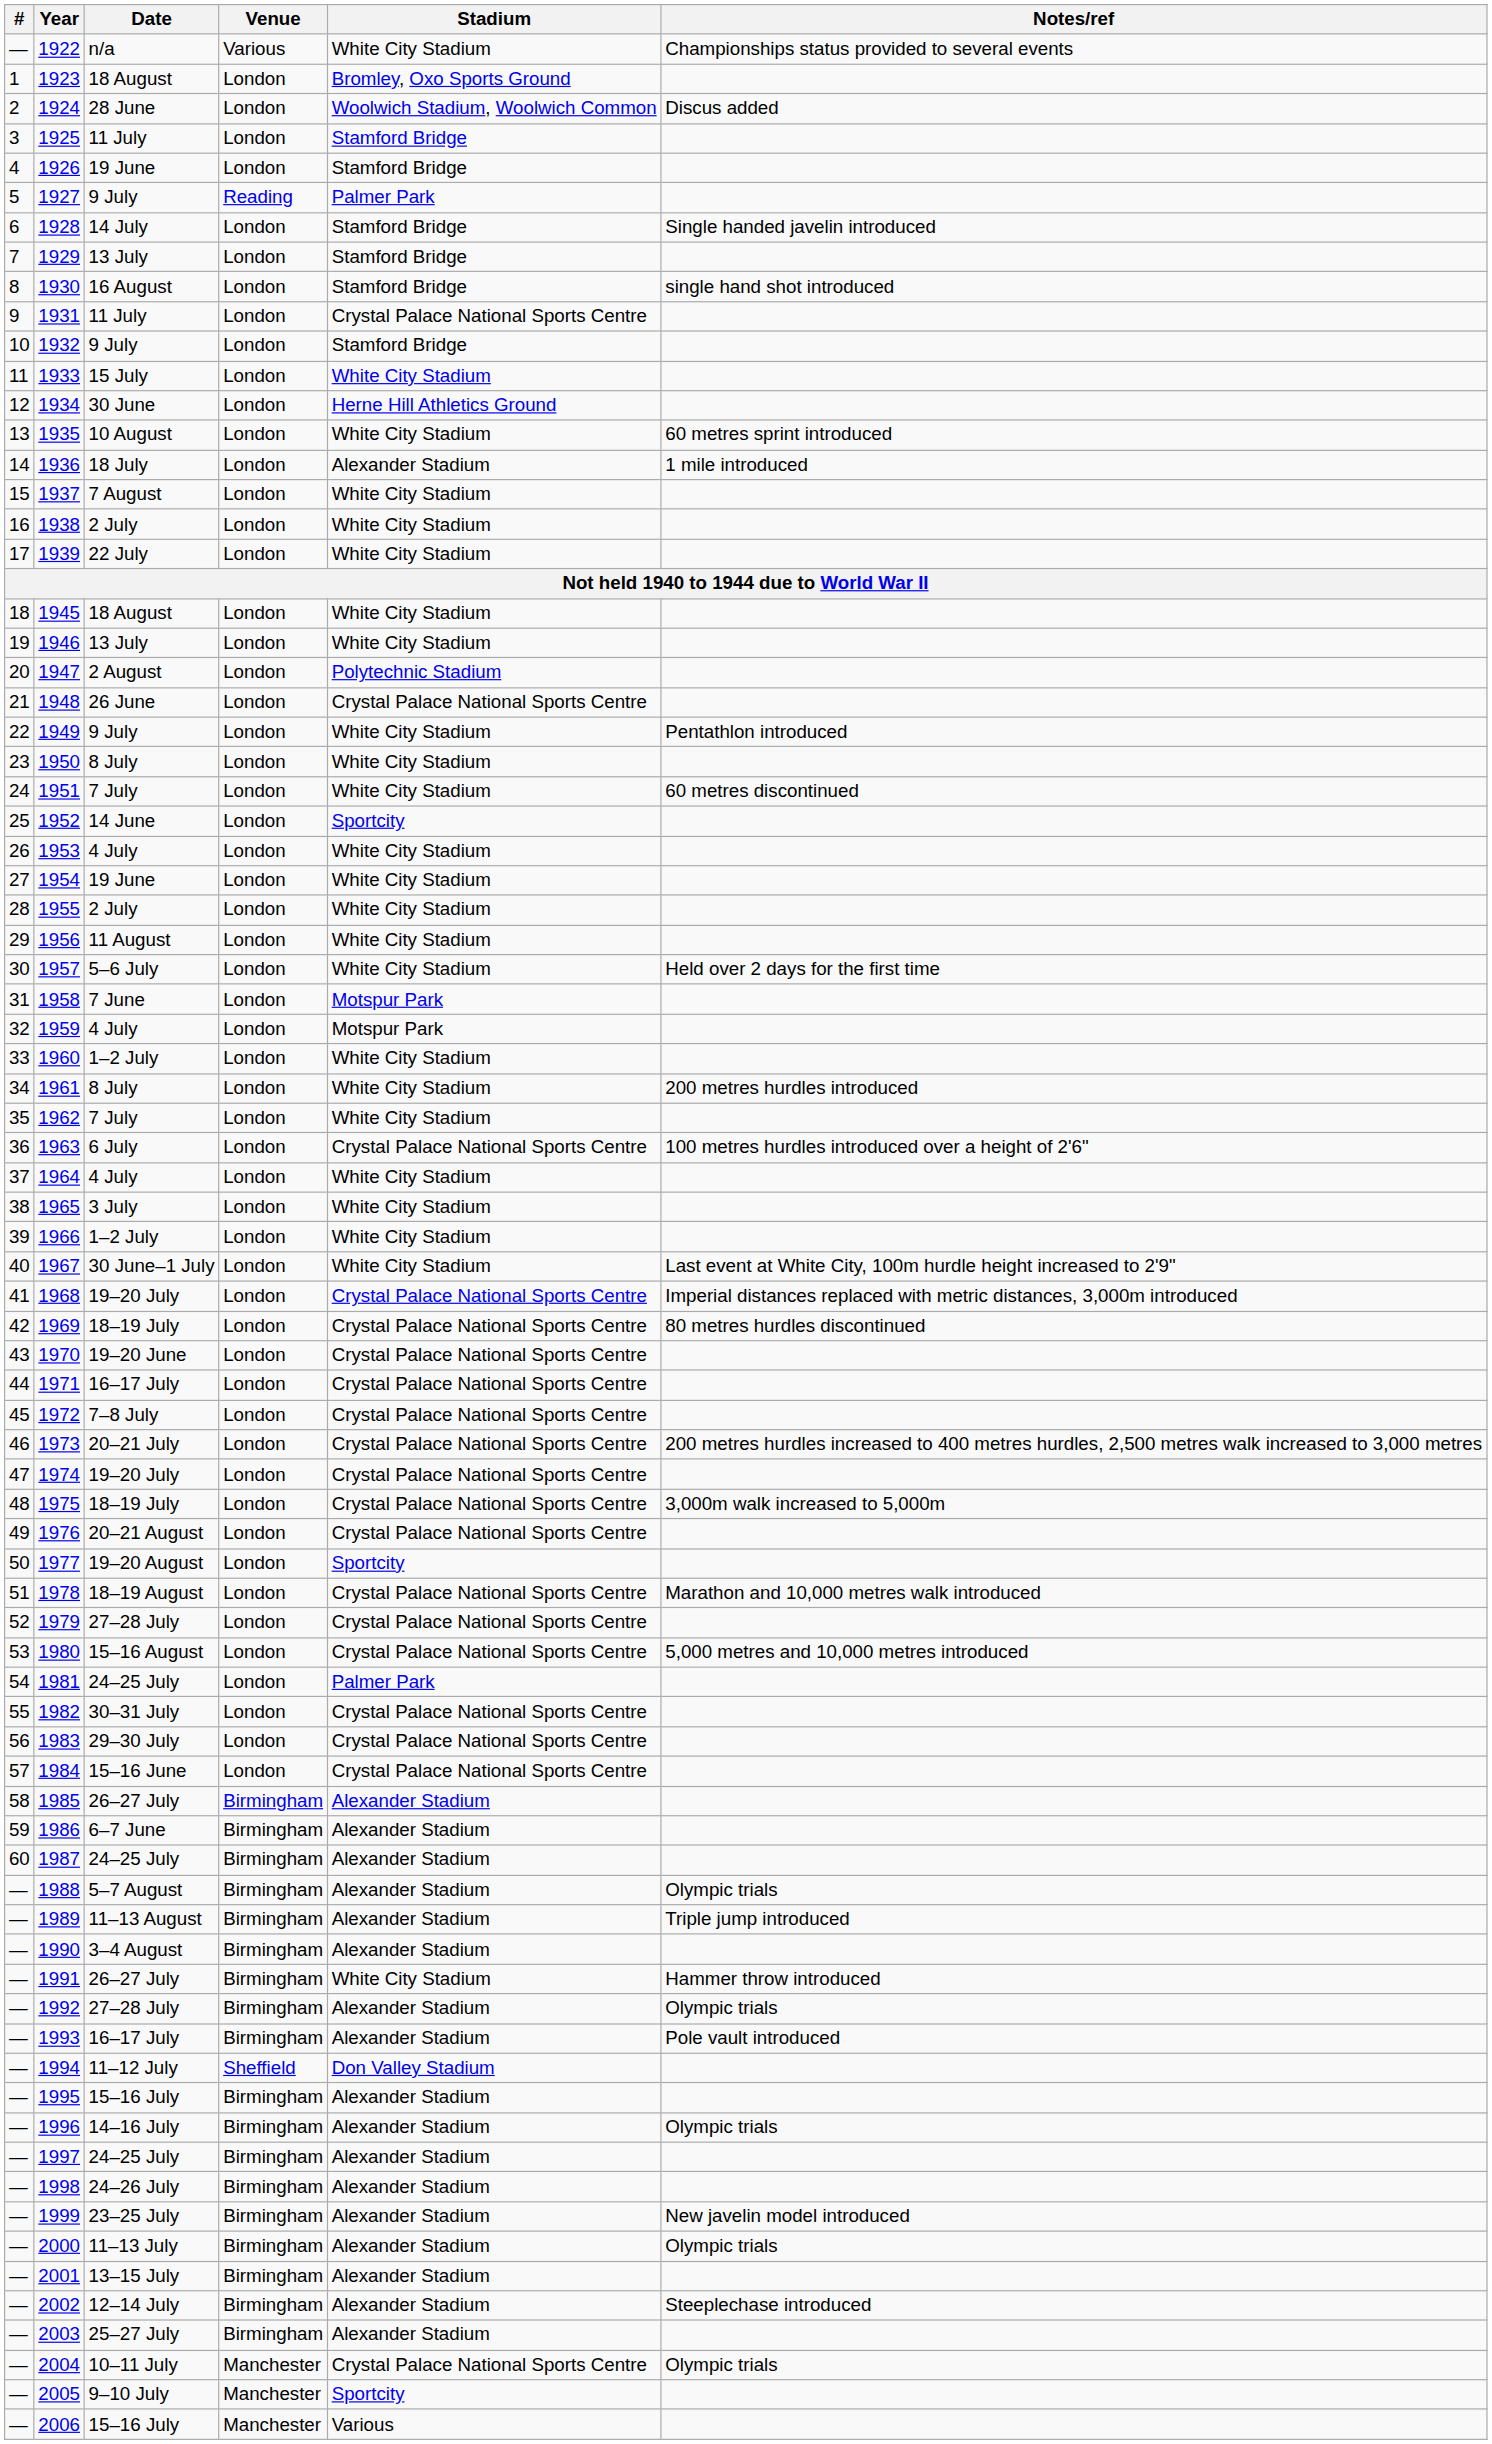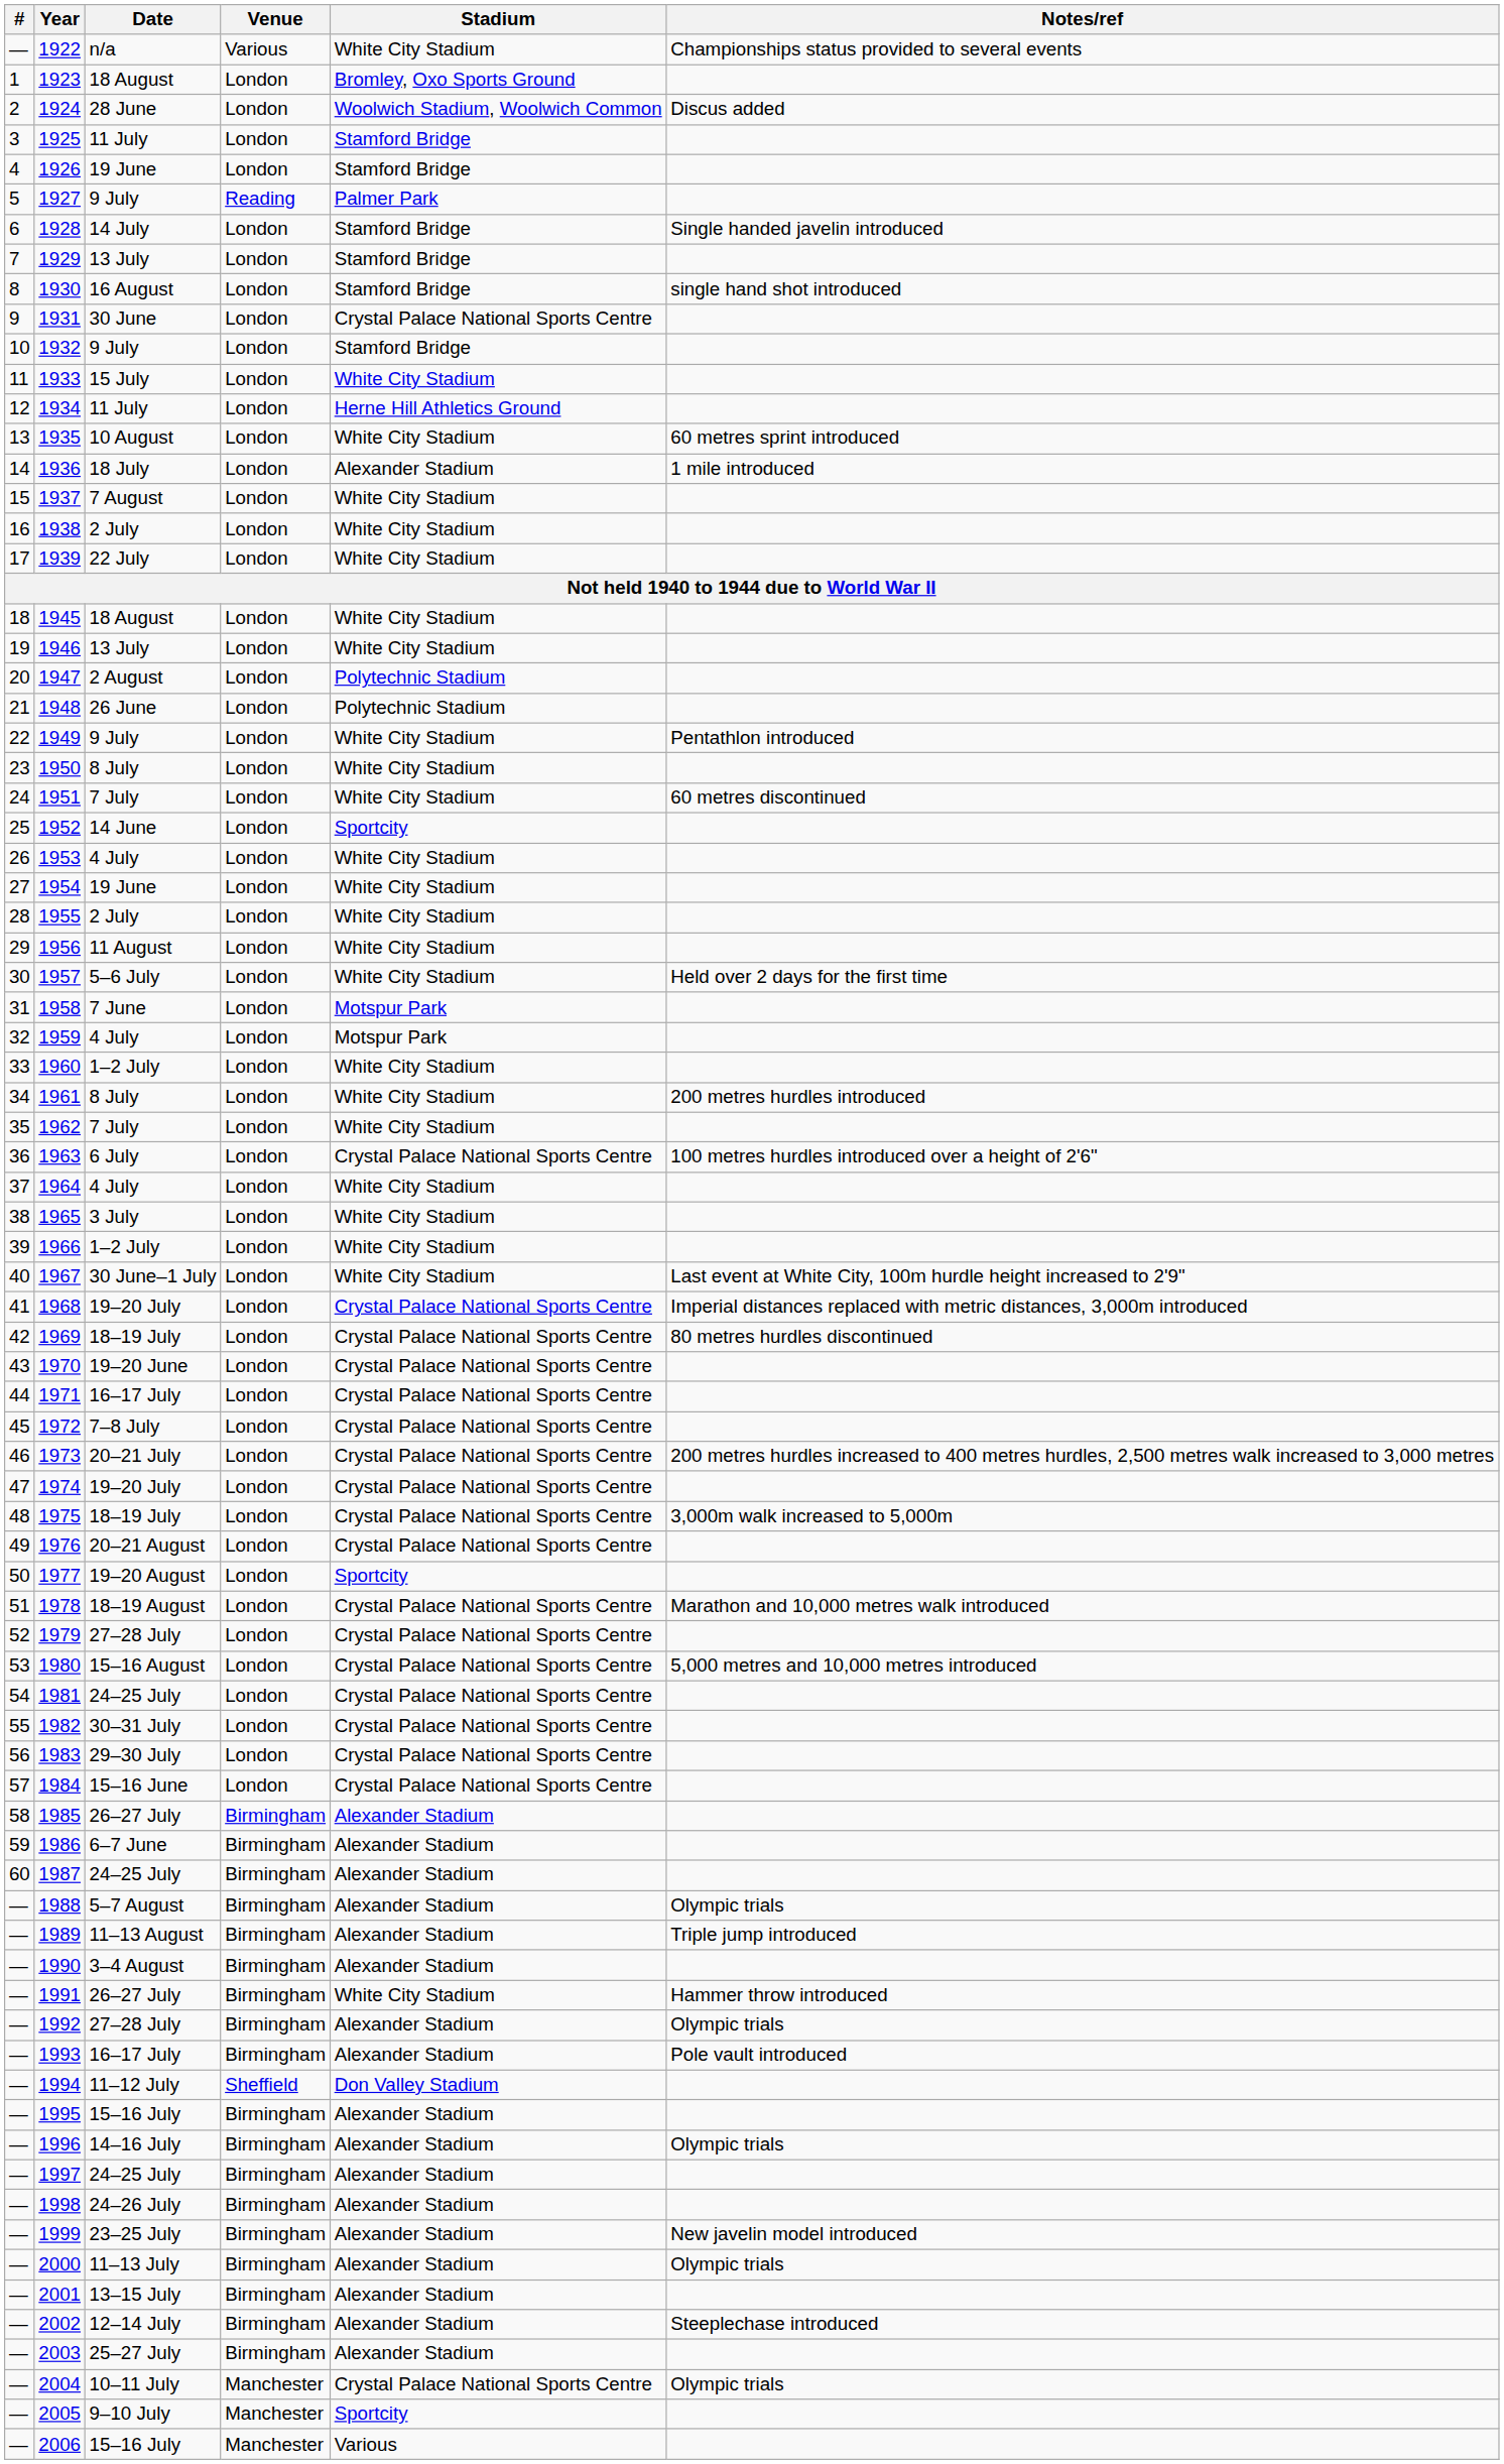1931 | Date: 11 July -> 30 June
1934 | Date: 30 June -> 11 July
1948 | Stadium: Crystal Palace National Sports Centre -> Polytechnic Stadium
1981 | Stadium: Palmer Park -> Crystal Palace National Sports Centre
